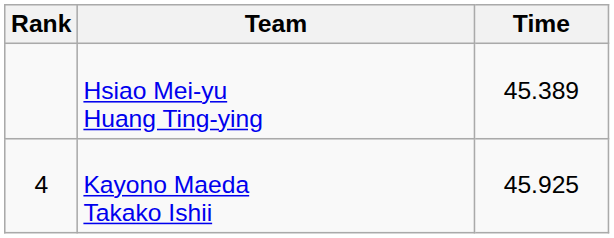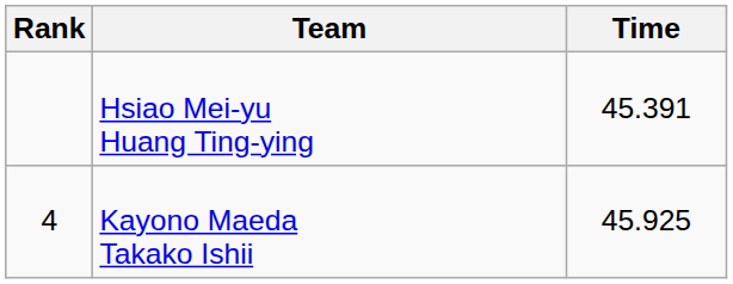Hsiao Mei-yu Huang Ting-ying | Time: 45.389 -> 45.391
